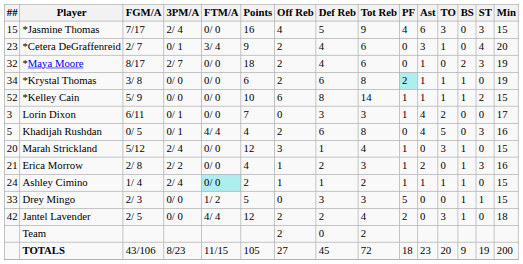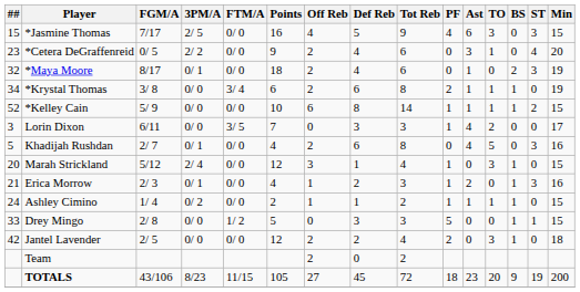*Jasmine Thomas | 3PM/A: 2/ 4 -> 2/ 5
*Cetera DeGraffenreid | FGM/A: 2/ 7 -> 0/ 5
*Cetera DeGraffenreid | 3PM/A: 0/ 1 -> 2/ 2
*Cetera DeGraffenreid | FTM/A: 3/ 4 -> 0/ 0
*Maya Moore | 3PM/A: 2/ 7 -> 0/ 1
*Krystal Thomas | FTM/A: 0/ 0 -> 3/ 4
*Krystal Thomas | PF: paleturquoise background -> no background
Lorin Dixon | 3PM/A: 0/ 1 -> 0/ 0
Lorin Dixon | FTM/A: 0/ 0 -> 3/ 5
Khadijah Rushdan | FGM/A: 0/ 5 -> 2/ 7
Khadijah Rushdan | FTM/A: 4/ 4 -> 0/ 0
Erica Morrow | FGM/A: 2/ 8 -> 2/ 3
Erica Morrow | 3PM/A: 2/ 2 -> 0/ 1
Ashley Cimino | 3PM/A: 2/ 4 -> 0/ 2
Ashley Cimino | FTM/A: paleturquoise background -> no background
Drey Mingo | FGM/A: 2/ 3 -> 2/ 8
Jantel Lavender | FTM/A: 4/ 4 -> 0/ 0
